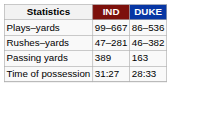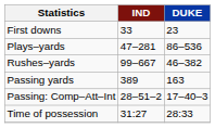+ row: First downs | 33 | 23
Plays–yards | IND: 99–667 -> 47–281
Rushes–yards | IND: 47–281 -> 99–667
+ row: Passing: Comp–Att–Int | 28–51–2 | 17–40–3
